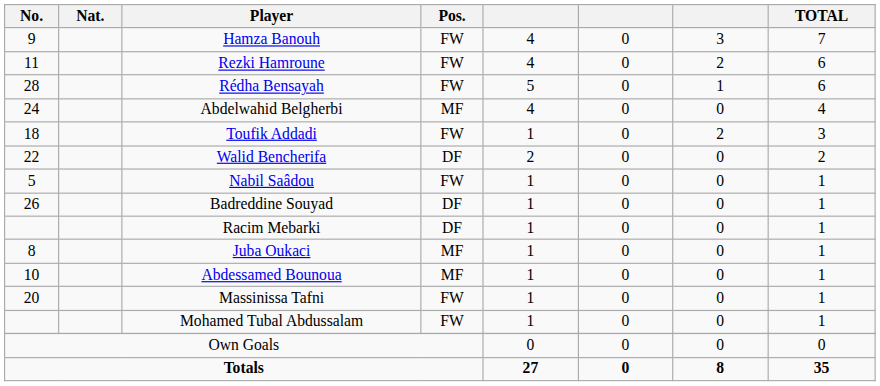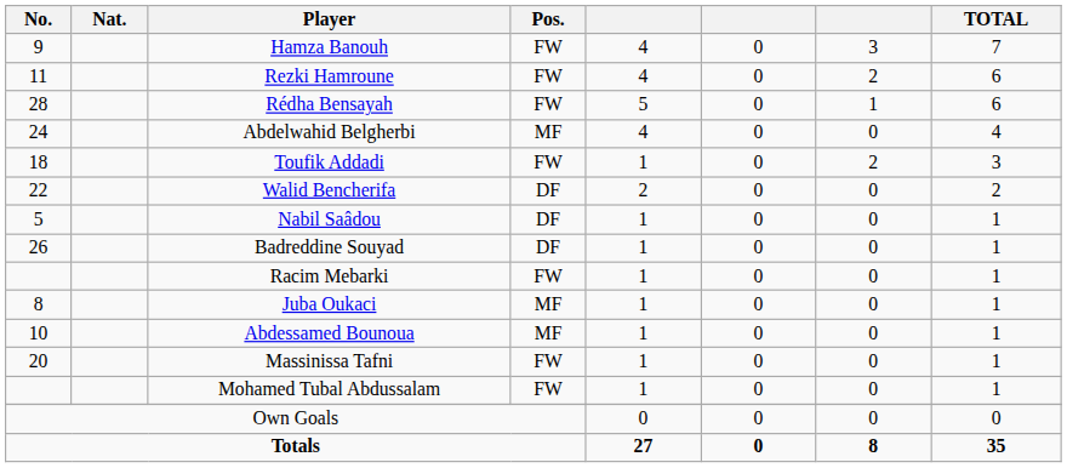Nabil Saâdou | Pos.: FW -> DF
Racim Mebarki | Pos.: DF -> FW
